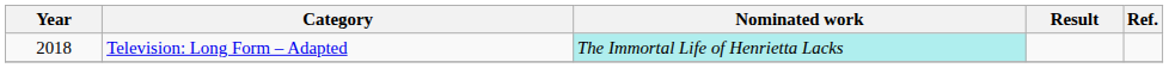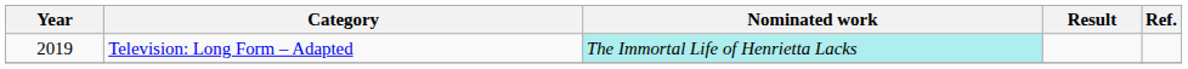Television: Long Form – Adapted | Year: 2018 -> 2019
